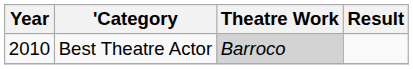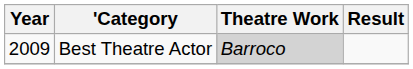Best Theatre Actor | Year: 2010 -> 2009
